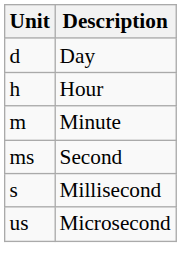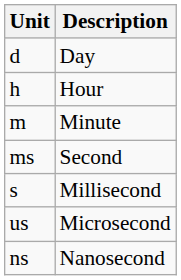+ row: ns | Nanosecond
